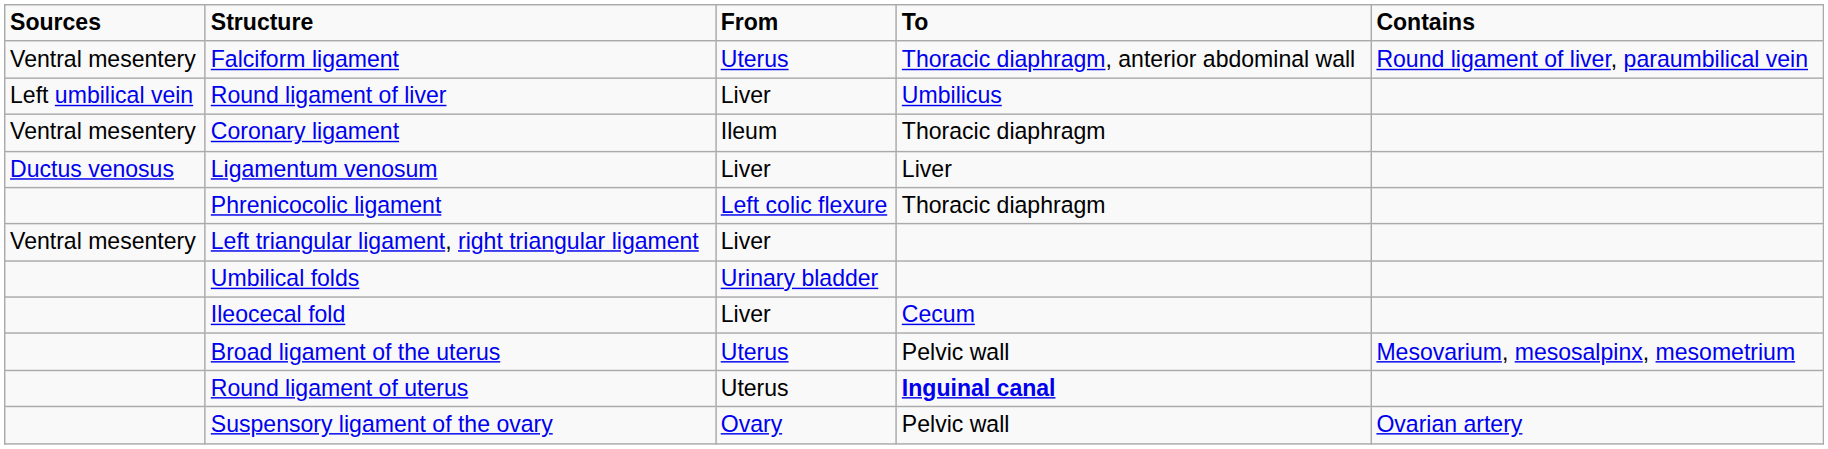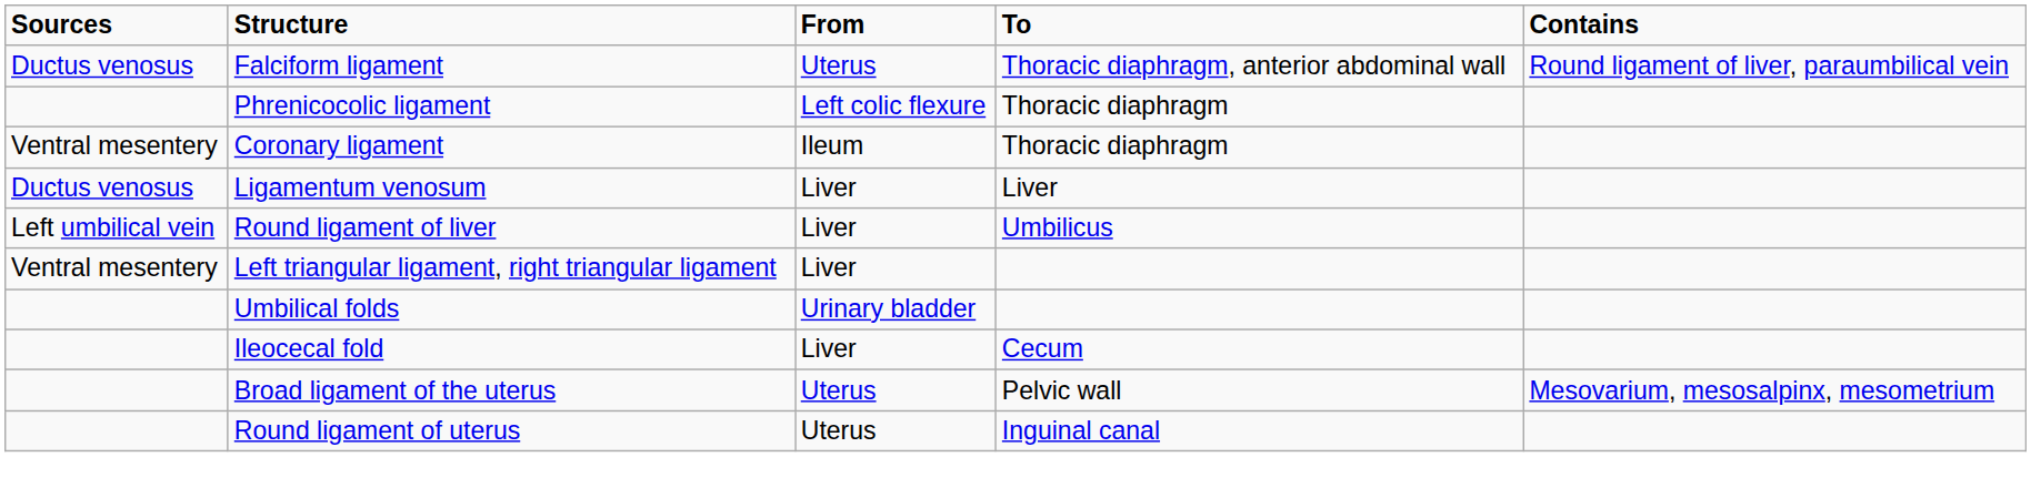Falciform ligament | Sources: Ventral mesentery -> Ductus venosus
rows swapped: Round ligament of liver <-> Phrenicocolic ligament
Round ligament of uterus | To: bold -> normal
- row: Suspensory ligament of the ovary | Ovary | Pelvic wall | Ovarian artery
